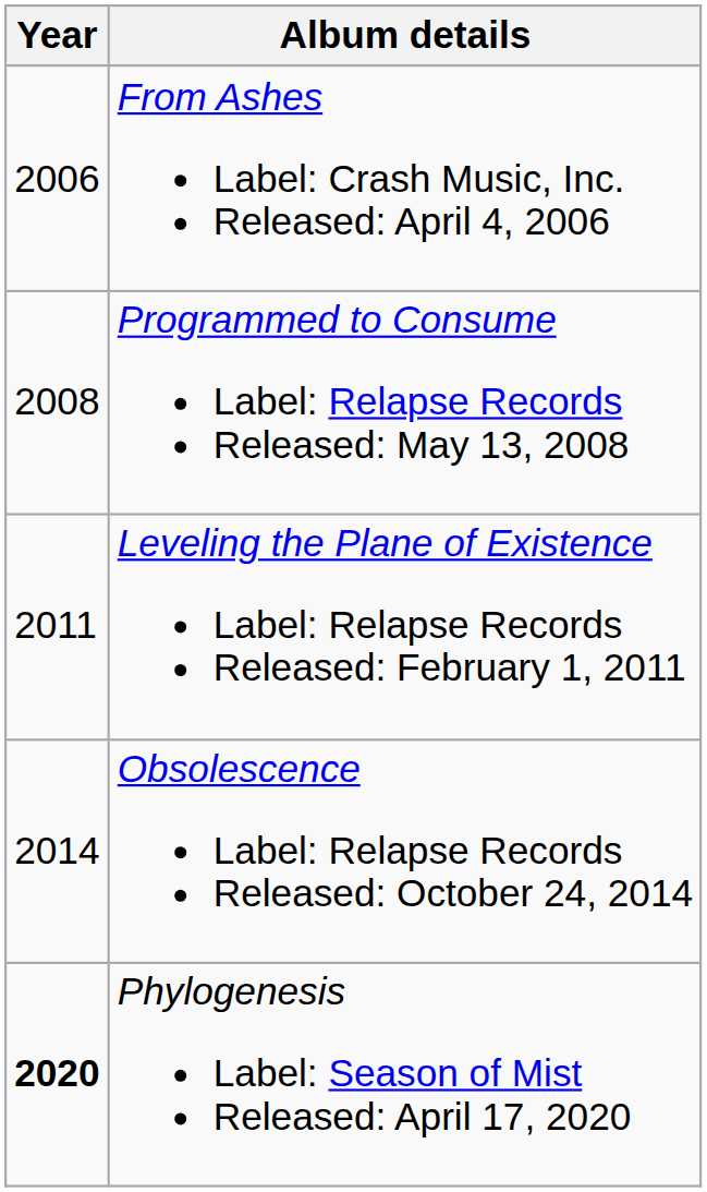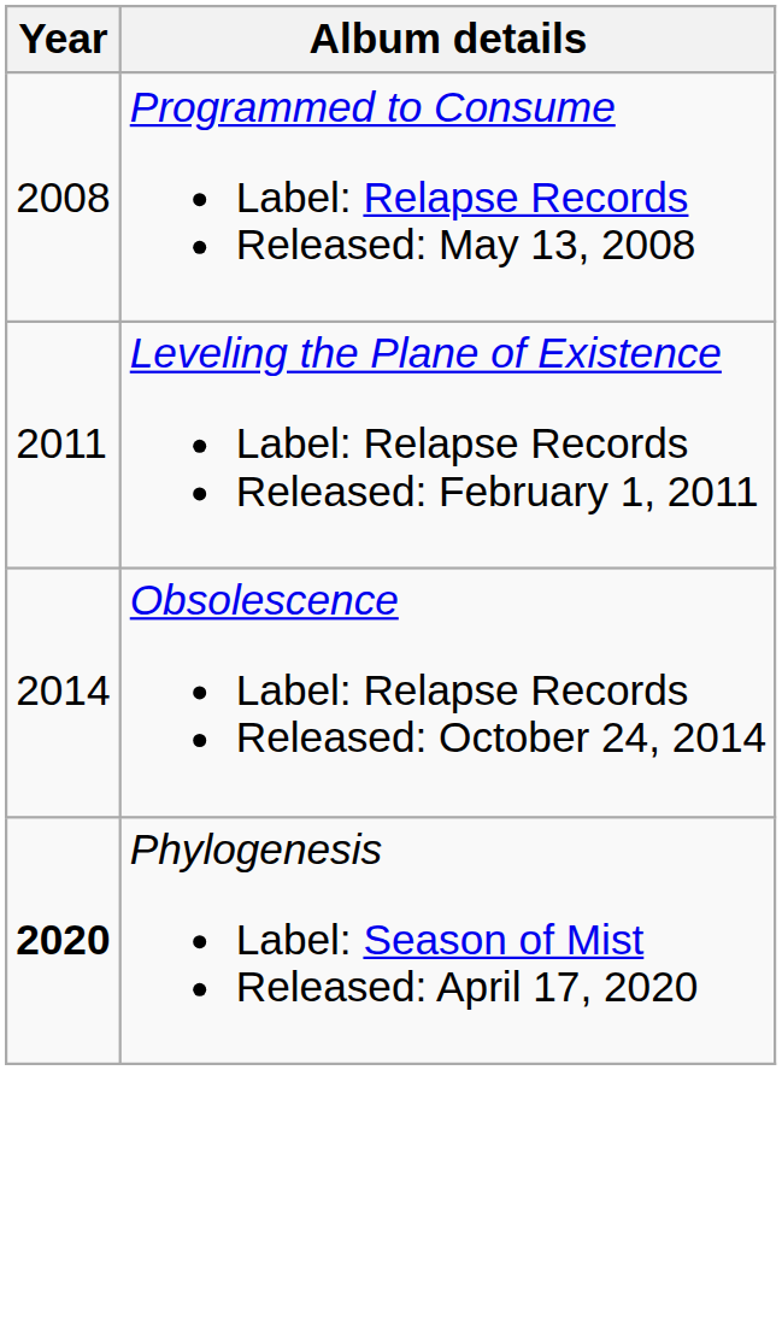- row: 2006 | From Ashes Label: Crash Music, Inc. Released: April 4, 2006
